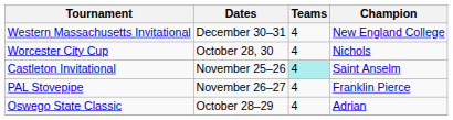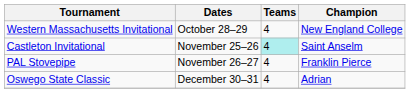Western Massachusetts Invitational | Dates: December 30–31 -> October 28–29
- row: Worcester City Cup | October 28, 30 | 4 | Nichols
Oswego State Classic | Dates: October 28–29 -> December 30–31
